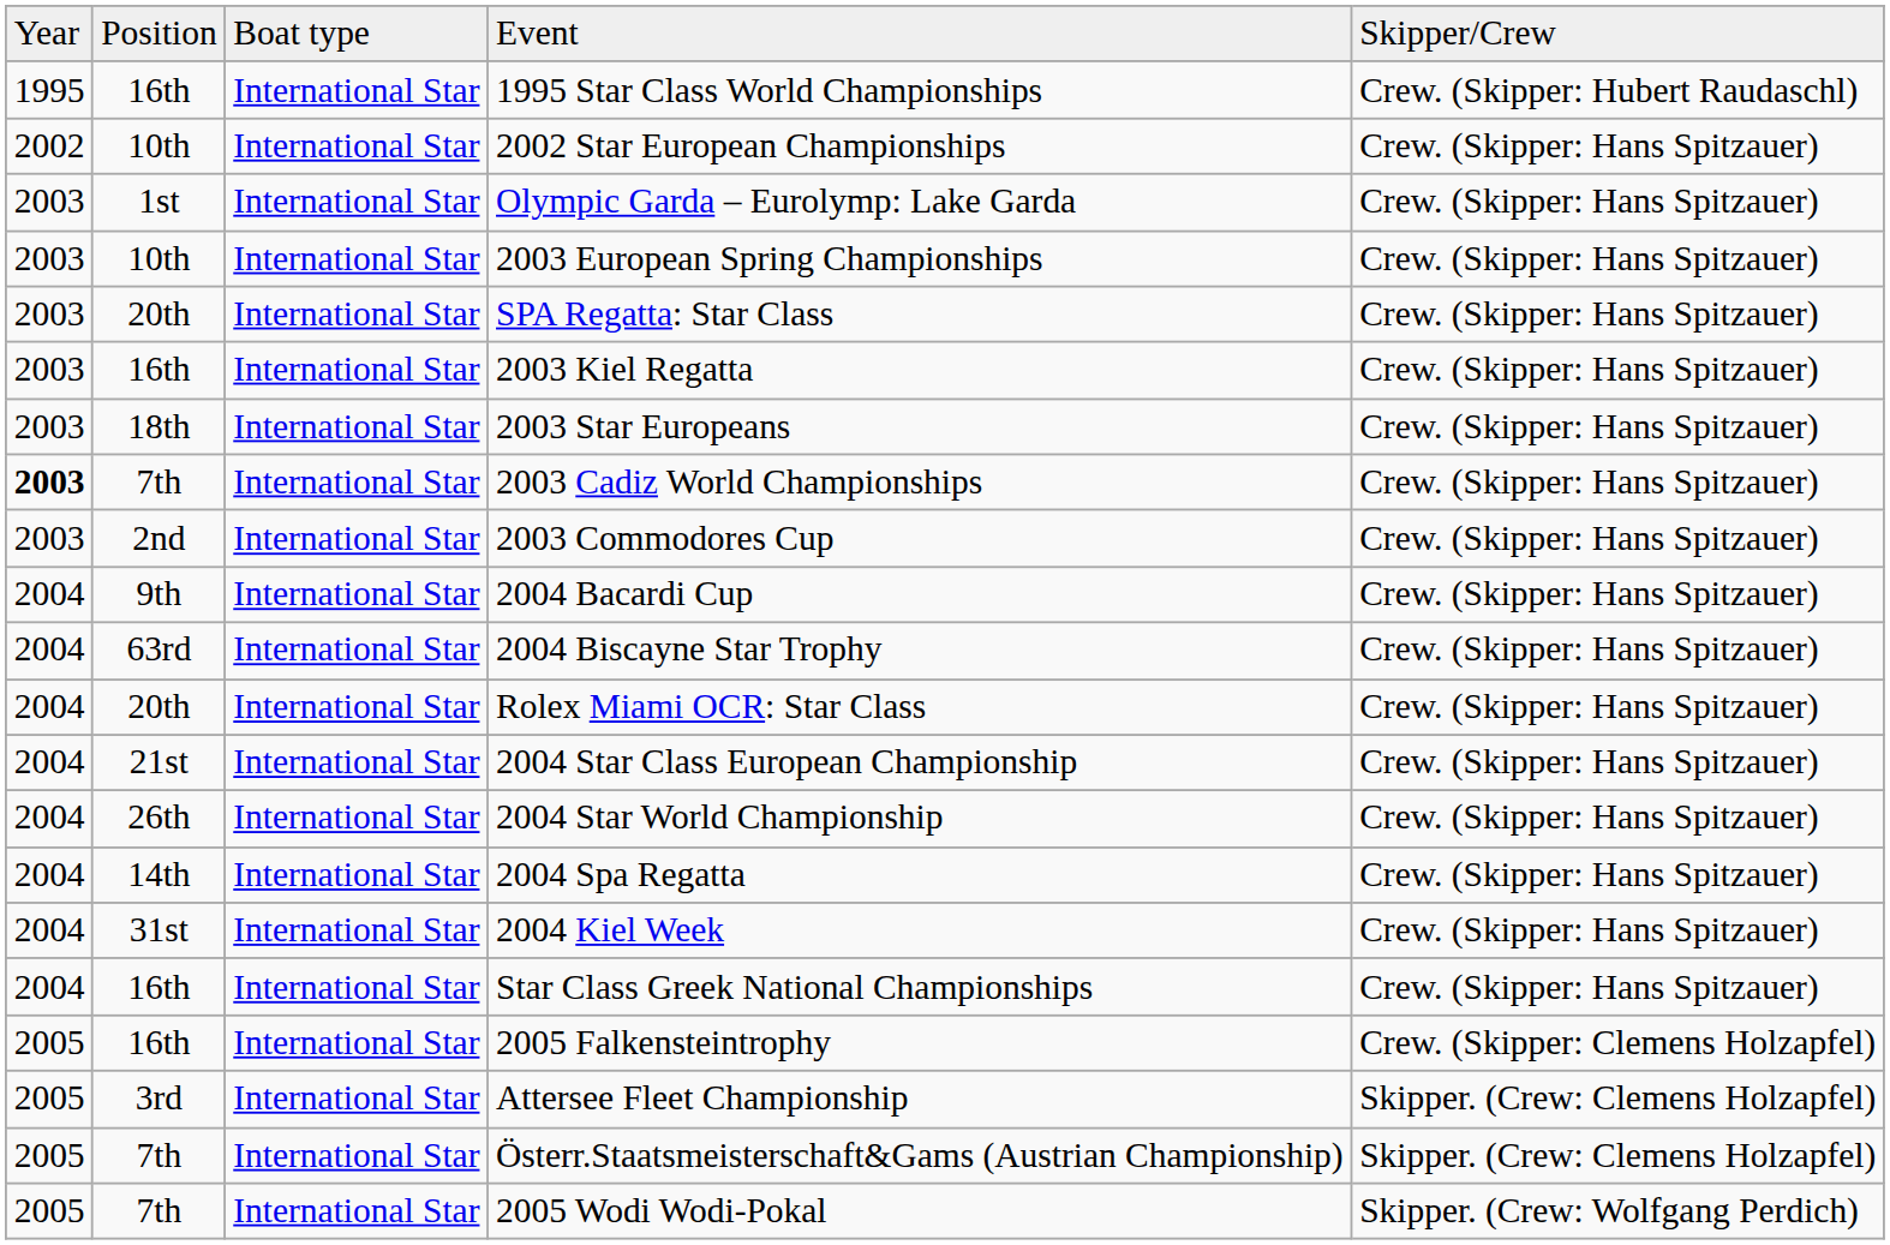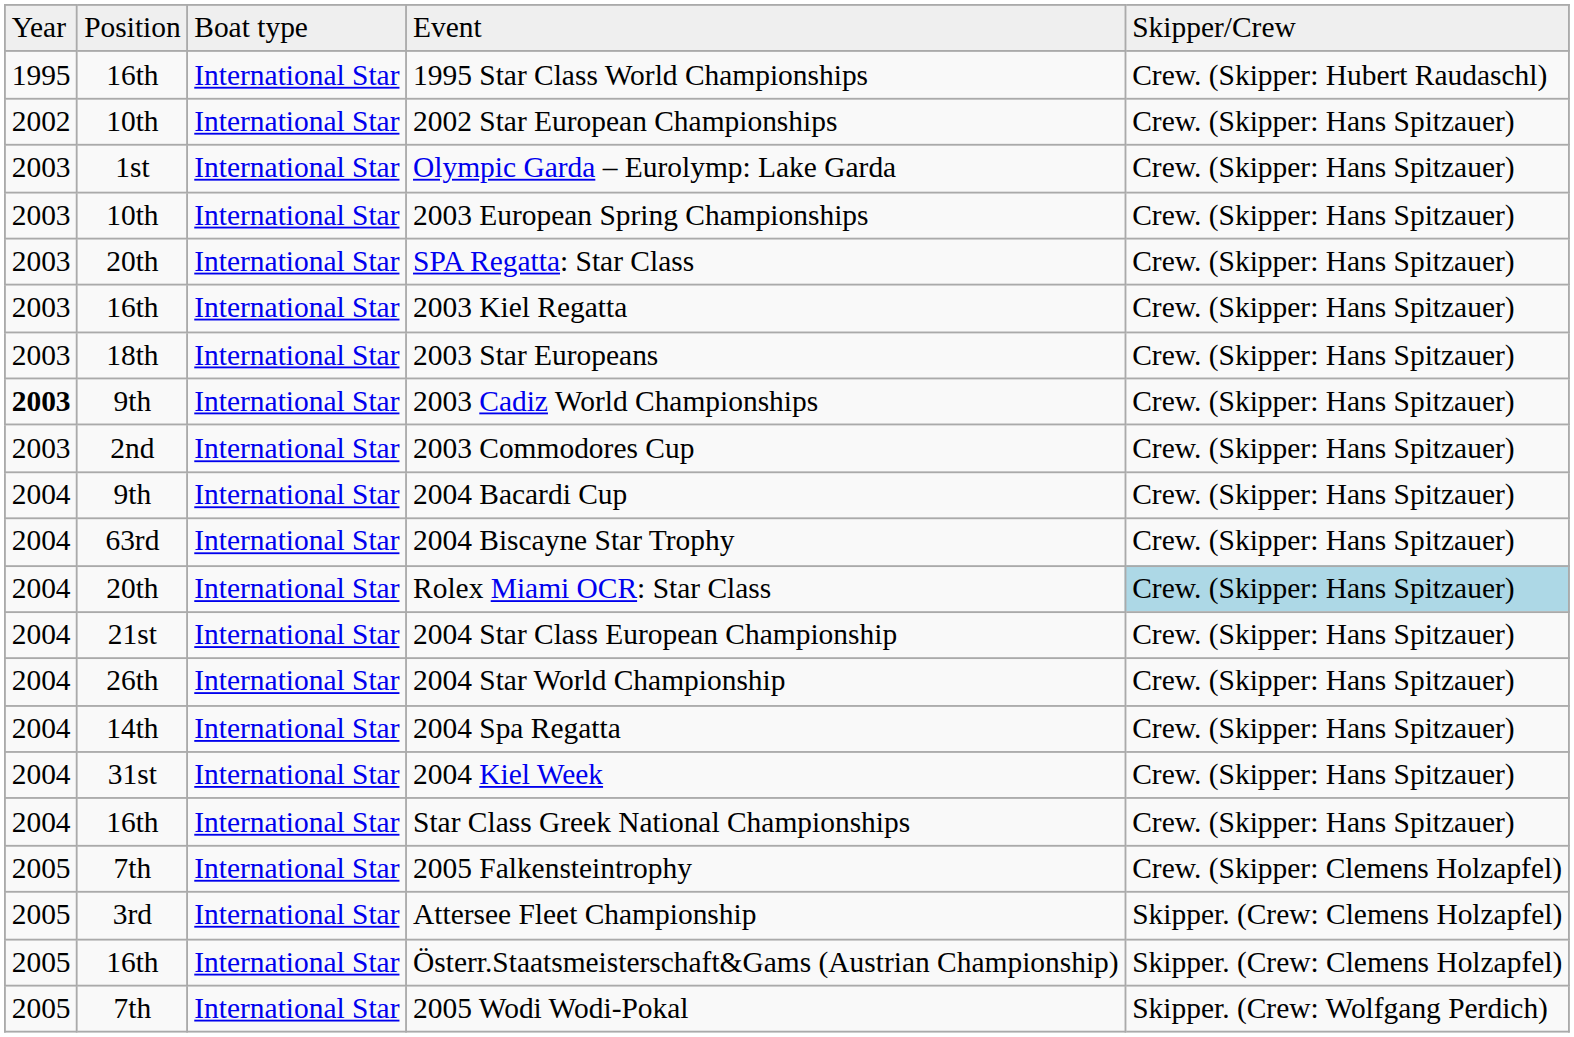2003 Cadiz World Championships | column 2: 7th -> 9th
Rolex Miami OCR: Star Class | column 5: no background -> lightblue background
2005 Falkensteintrophy | column 2: 16th -> 7th
Österr.Staatsmeisterschaft&Gams (Austrian Championship) | column 2: 7th -> 16th
